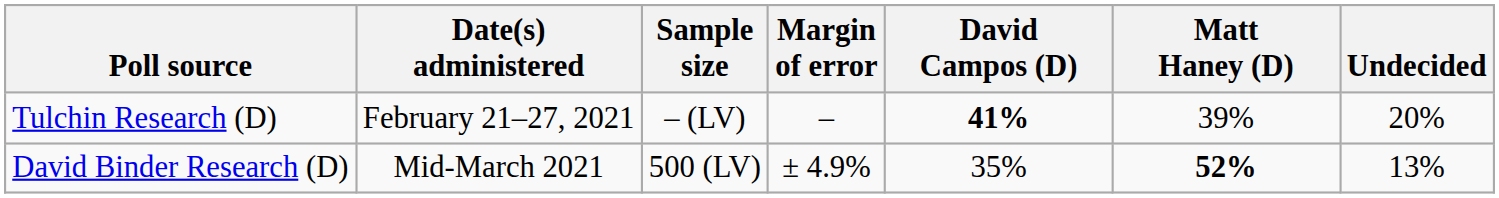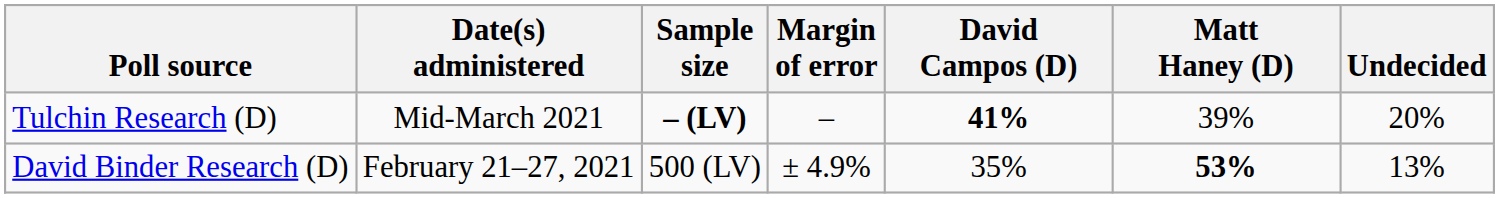Tulchin Research (D) | Date(s) administered: February 21–27, 2021 -> Mid-March 2021
Tulchin Research (D) | Sample size: normal -> bold
David Binder Research (D) | Date(s) administered: Mid-March 2021 -> February 21–27, 2021
David Binder Research (D) | Matt Haney (D): 52% -> 53%
